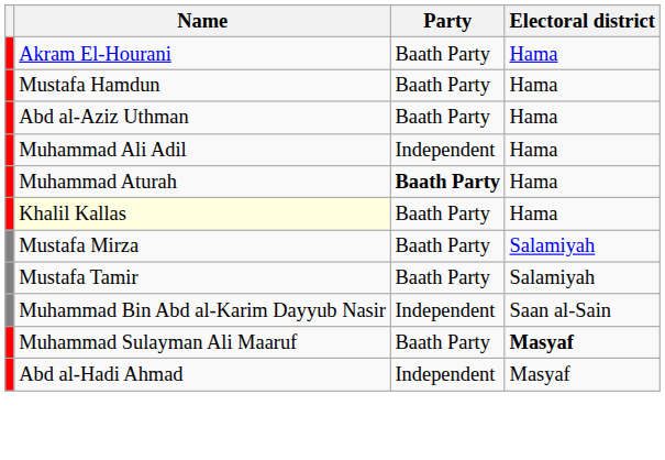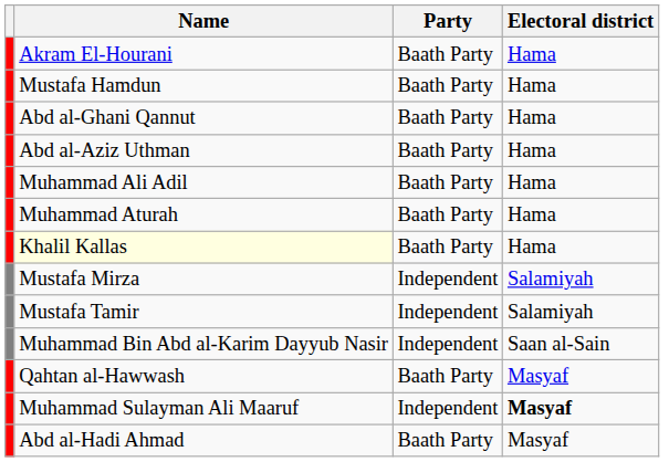+ row: Abd al-Ghani Qannut | Baath Party | Hama
Muhammad Ali Adil | Party: Independent -> Baath Party
Muhammad Aturah | Party: bold -> normal
Mustafa Mirza | Party: Baath Party -> Independent
Mustafa Tamir | Party: Baath Party -> Independent
+ row: Qahtan al-Hawwash | Baath Party | Masyaf
Muhammad Sulayman Ali Maaruf | Party: Baath Party -> Independent
Abd al-Hadi Ahmad | Party: Independent -> Baath Party
